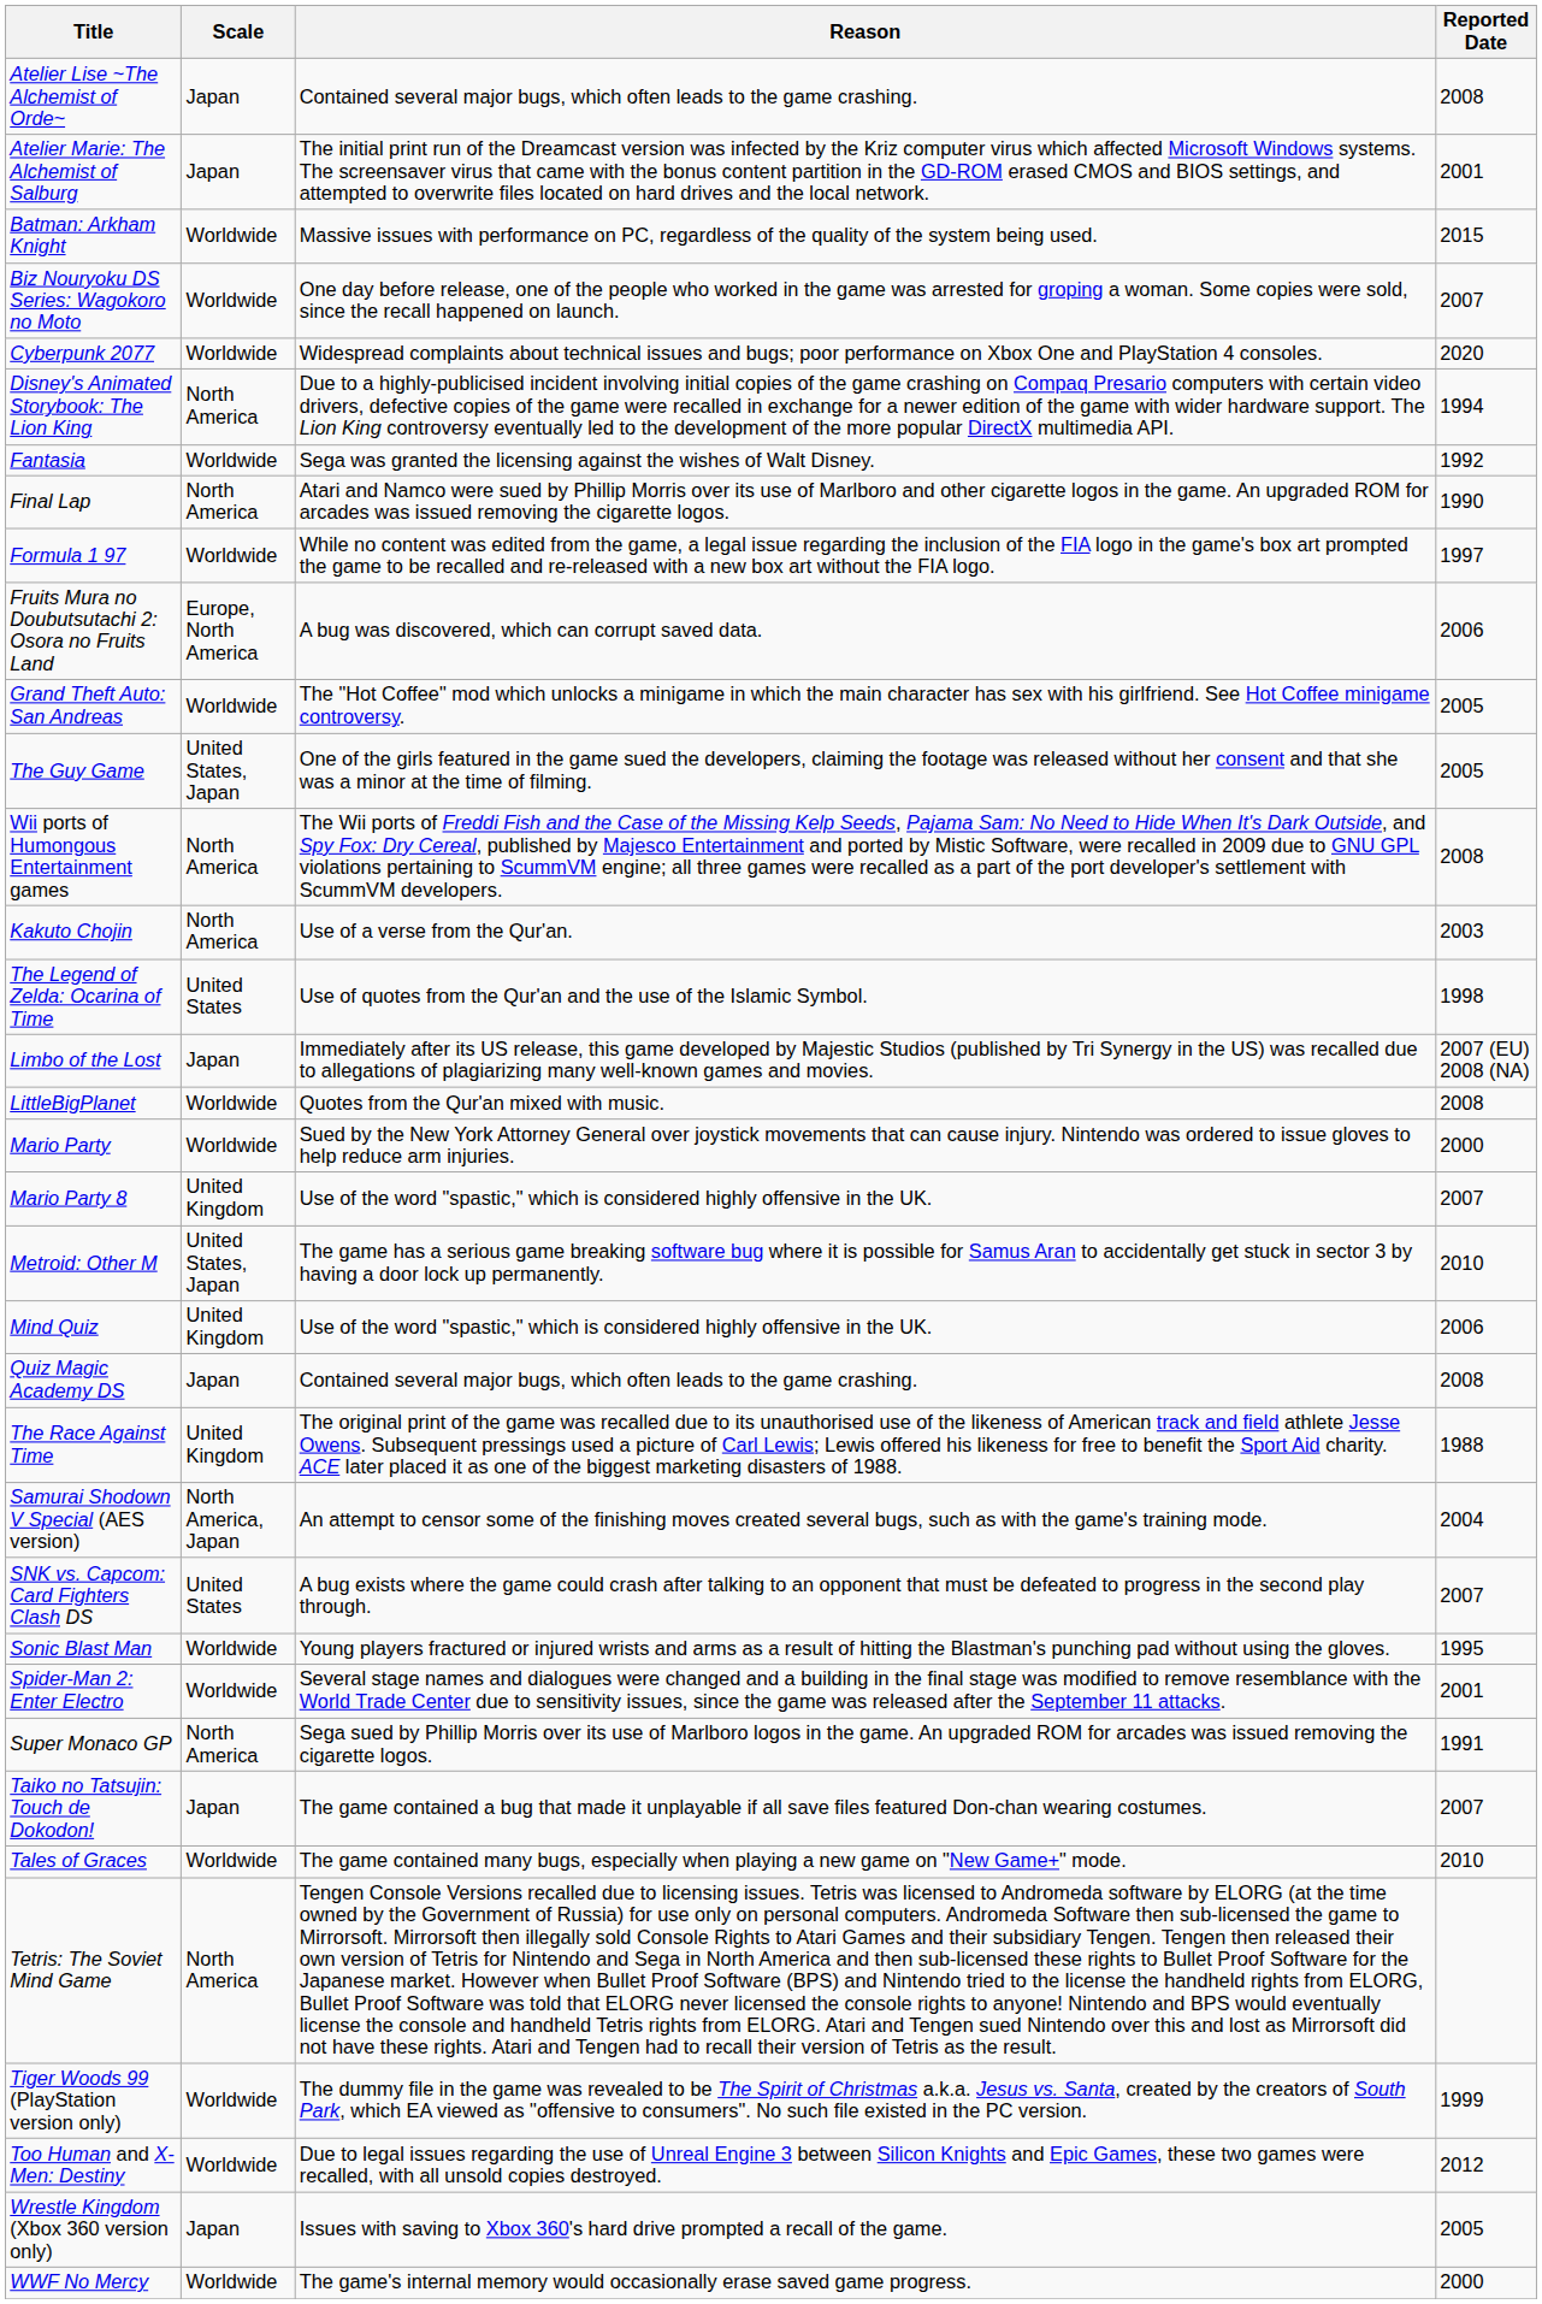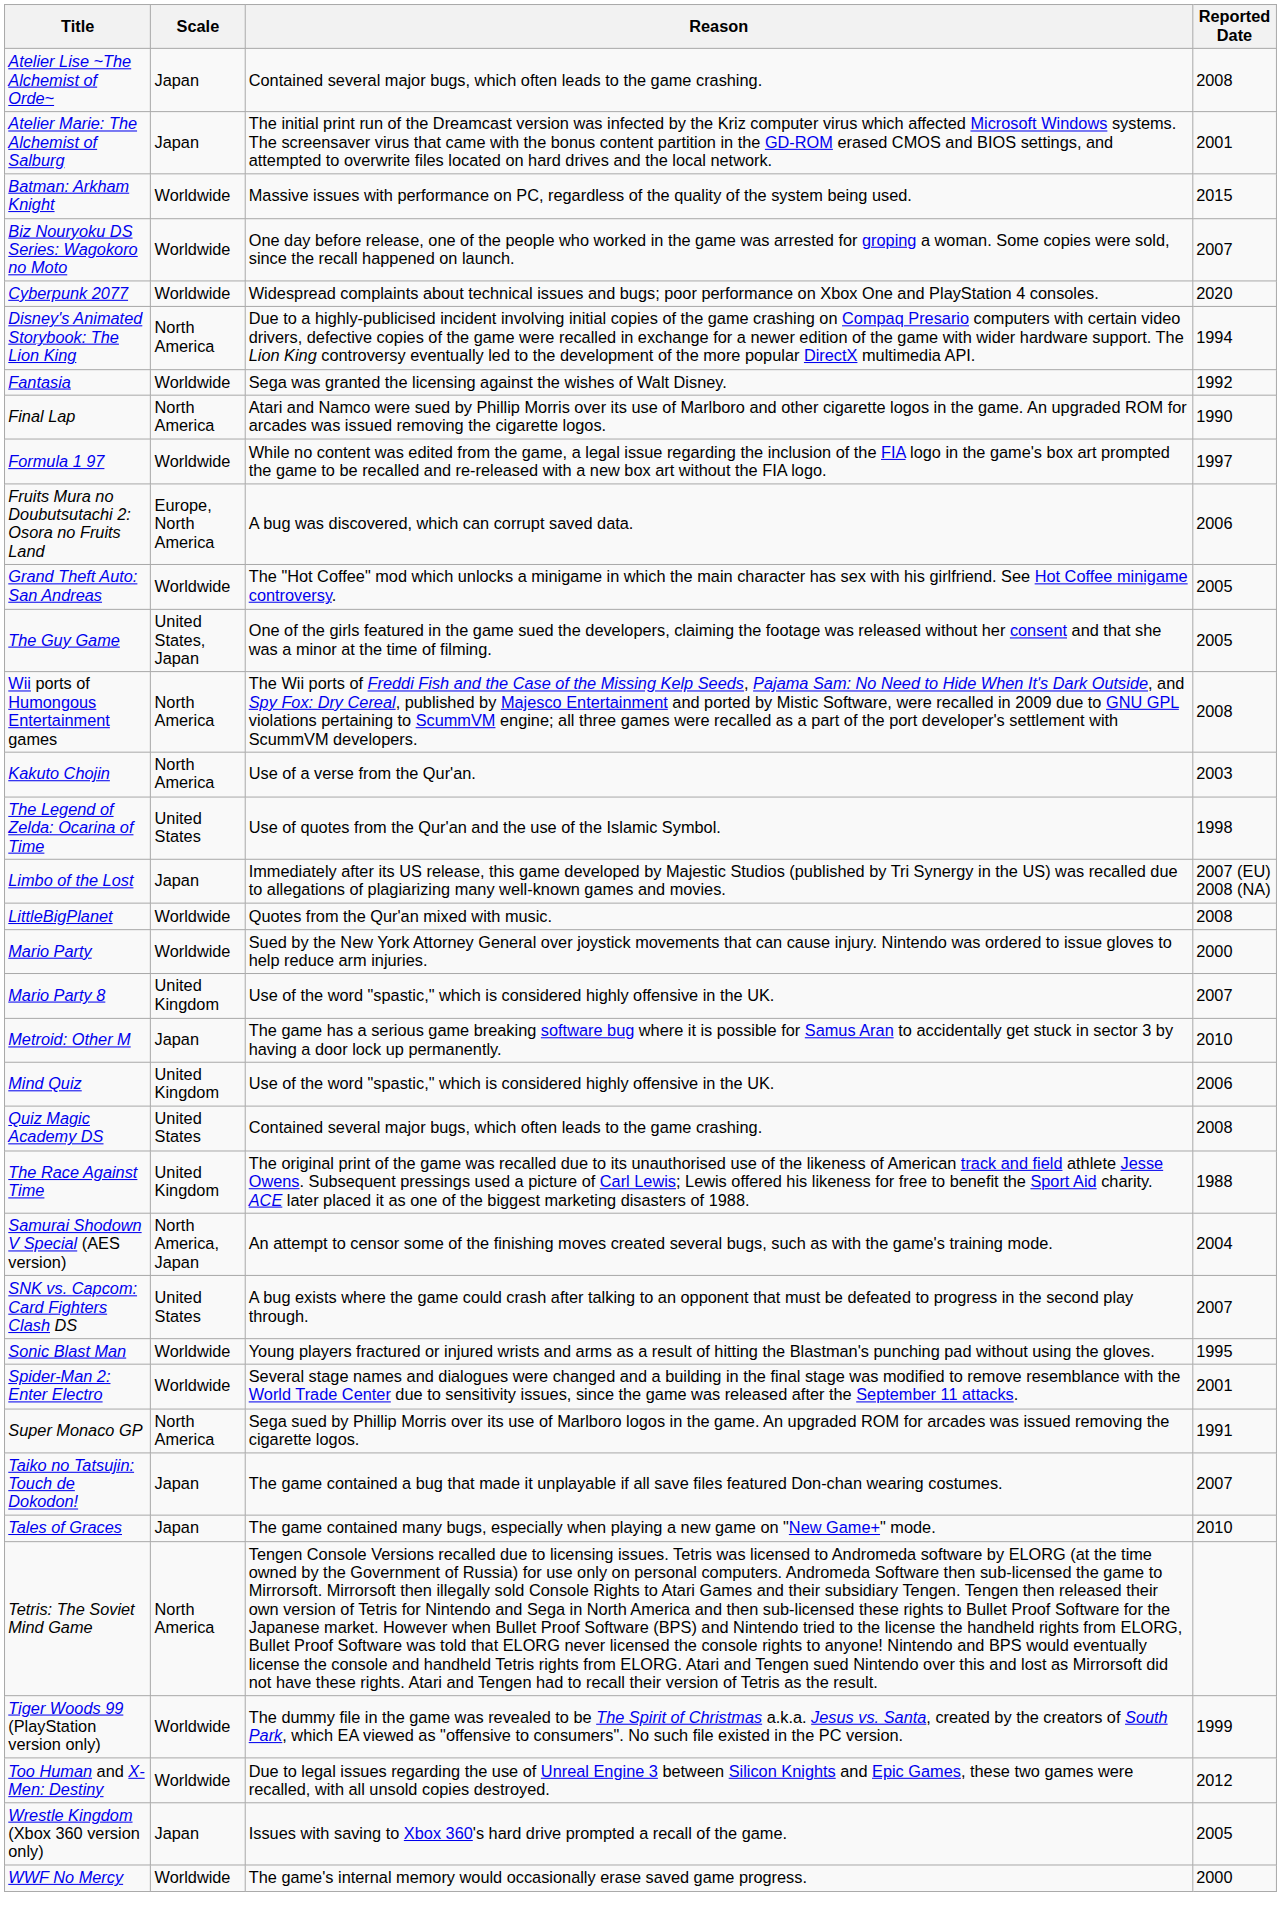Metroid: Other M | Scale: United States, Japan -> Japan
Quiz Magic Academy DS | Scale: Japan -> United States
Tales of Graces | Scale: Worldwide -> Japan
